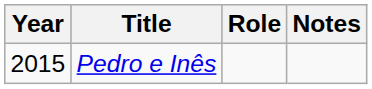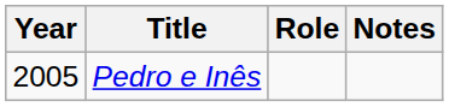Pedro e Inês | Year: 2015 -> 2005
